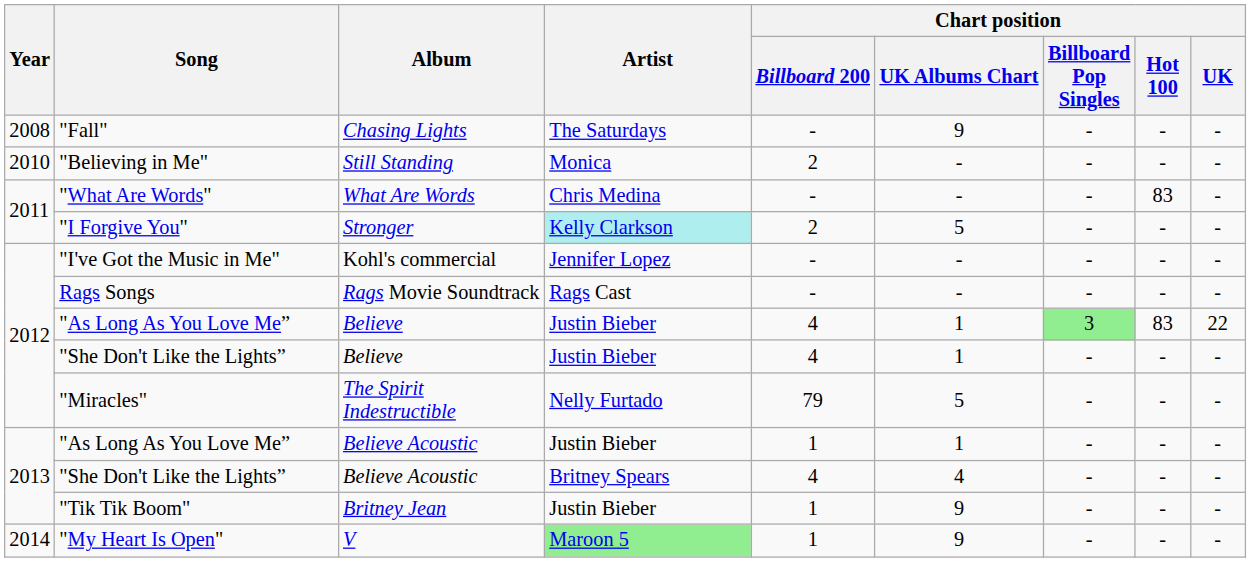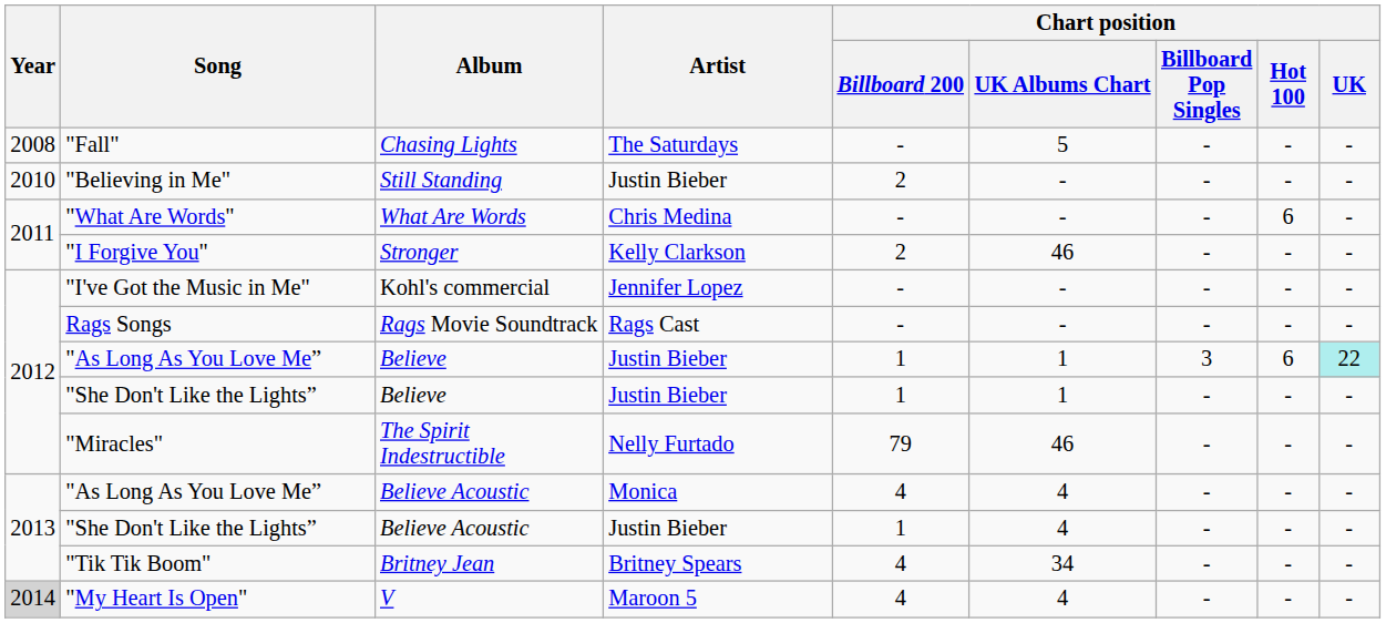"Fall" | Chart position / UK Albums Chart: 9 -> 5
"Believing in Me" | Artist: Monica -> Justin Bieber
"What Are Words" | Chart position / Hot 100: 83 -> 6
"I Forgive You" | Artist: paleturquoise background -> no background
"I Forgive You" | Chart position / UK Albums Chart: 5 -> 46
"As Long As You Love Me” / Believe | Chart position / Billboard 200: 4 -> 1
"As Long As You Love Me” / Believe | Chart position / Billboard Pop Singles: lightgreen background -> no background
"As Long As You Love Me” / Believe | Chart position / Hot 100: 83 -> 6
"As Long As You Love Me” / Believe | Chart position / UK: no background -> paleturquoise background
"She Don't Like the Lights” / Believe | Chart position / Billboard 200: 4 -> 1
"Miracles" | Chart position / UK Albums Chart: 5 -> 46
"As Long As You Love Me” / Believe Acoustic | Artist: Justin Bieber -> Monica
"As Long As You Love Me” / Believe Acoustic | Chart position / Billboard 200: 1 -> 4
"As Long As You Love Me” / Believe Acoustic | Chart position / UK Albums Chart: 1 -> 4
"She Don't Like the Lights” / Believe Acoustic | Artist: Britney Spears -> Justin Bieber
"She Don't Like the Lights” / Believe Acoustic | Chart position / Billboard 200: 4 -> 1
"Tik Tik Boom" | Artist: Justin Bieber -> Britney Spears
"Tik Tik Boom" | Chart position / Billboard 200: 1 -> 4
"Tik Tik Boom" | Chart position / UK Albums Chart: 9 -> 34
"My Heart Is Open" | Year: no background -> lightgrey background
"My Heart Is Open" | Artist: lightgreen background -> no background
"My Heart Is Open" | Chart position / Billboard 200: 1 -> 4
"My Heart Is Open" | Chart position / UK Albums Chart: 9 -> 4
